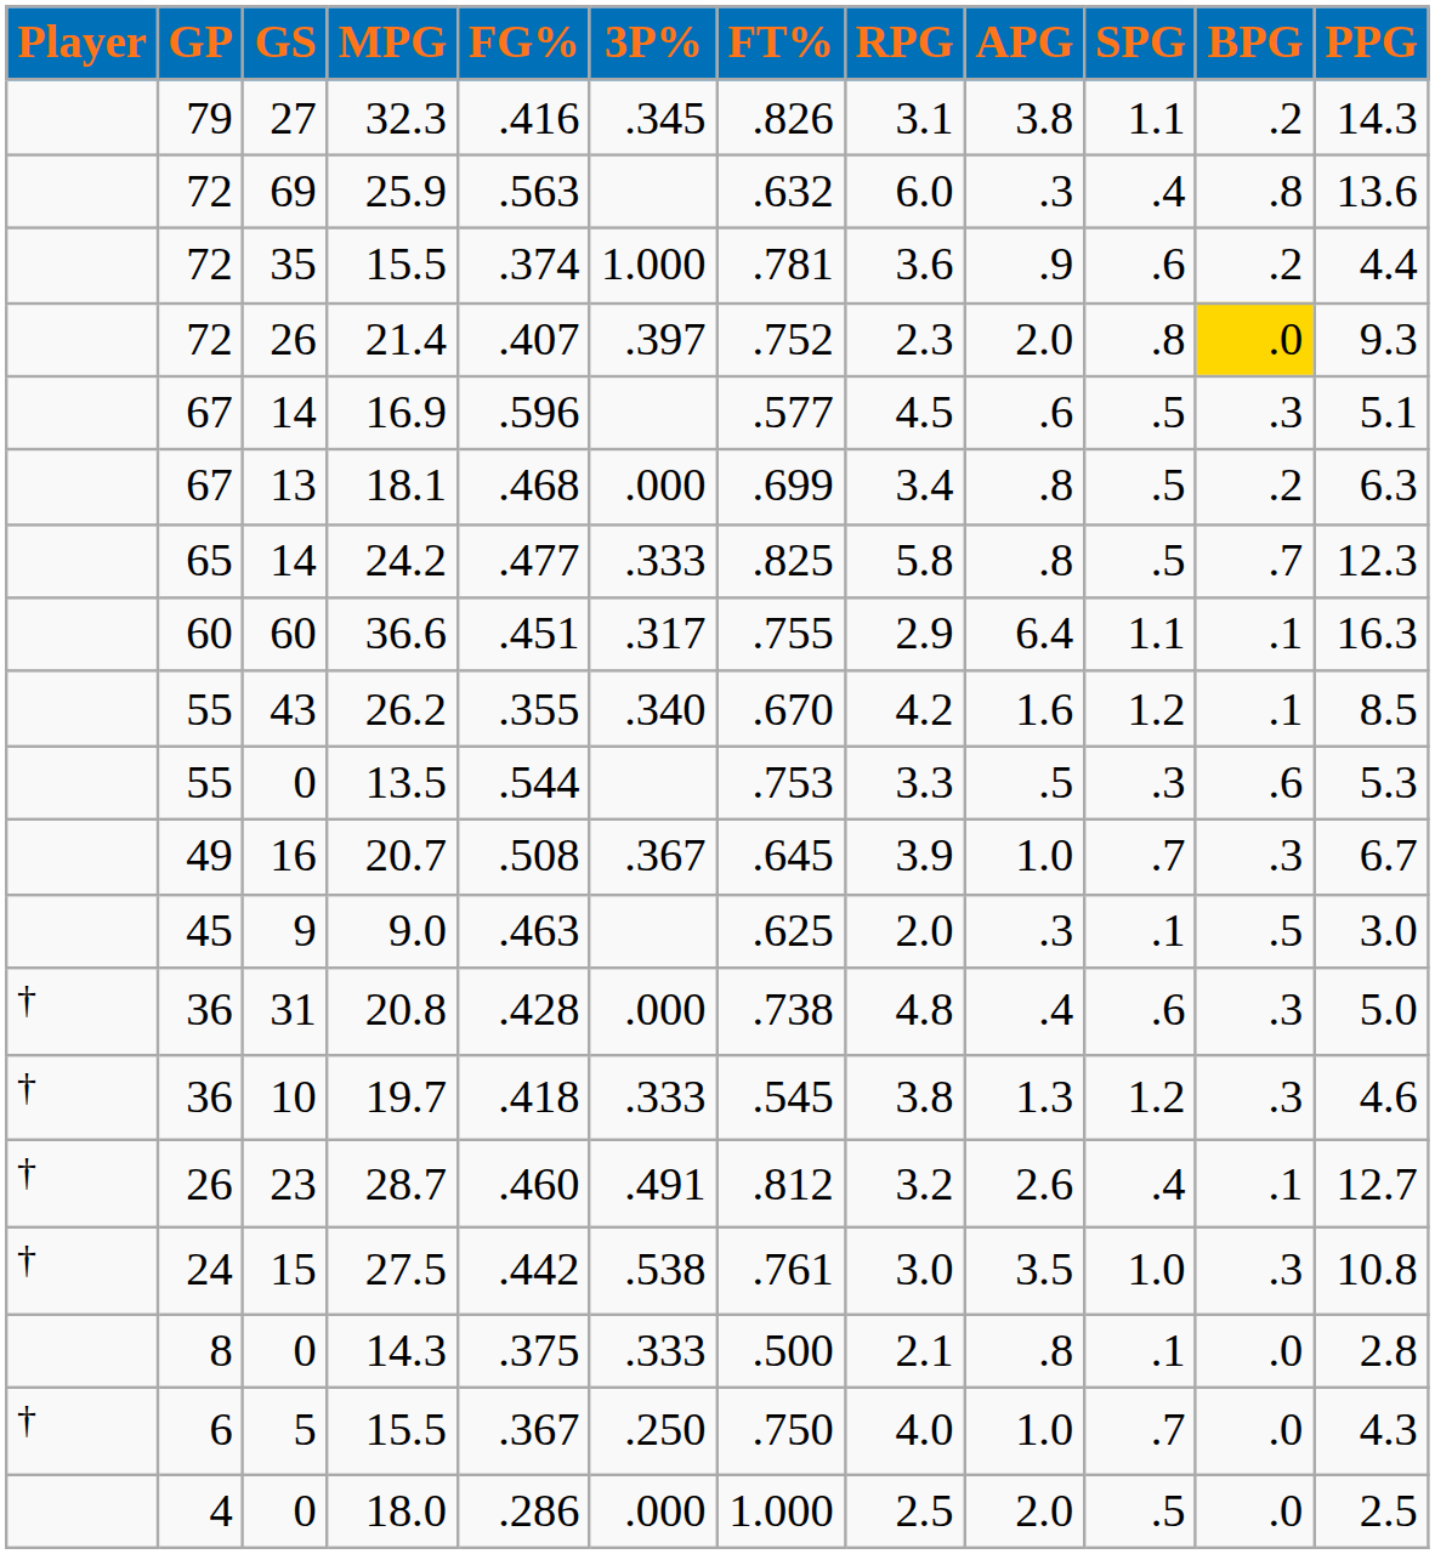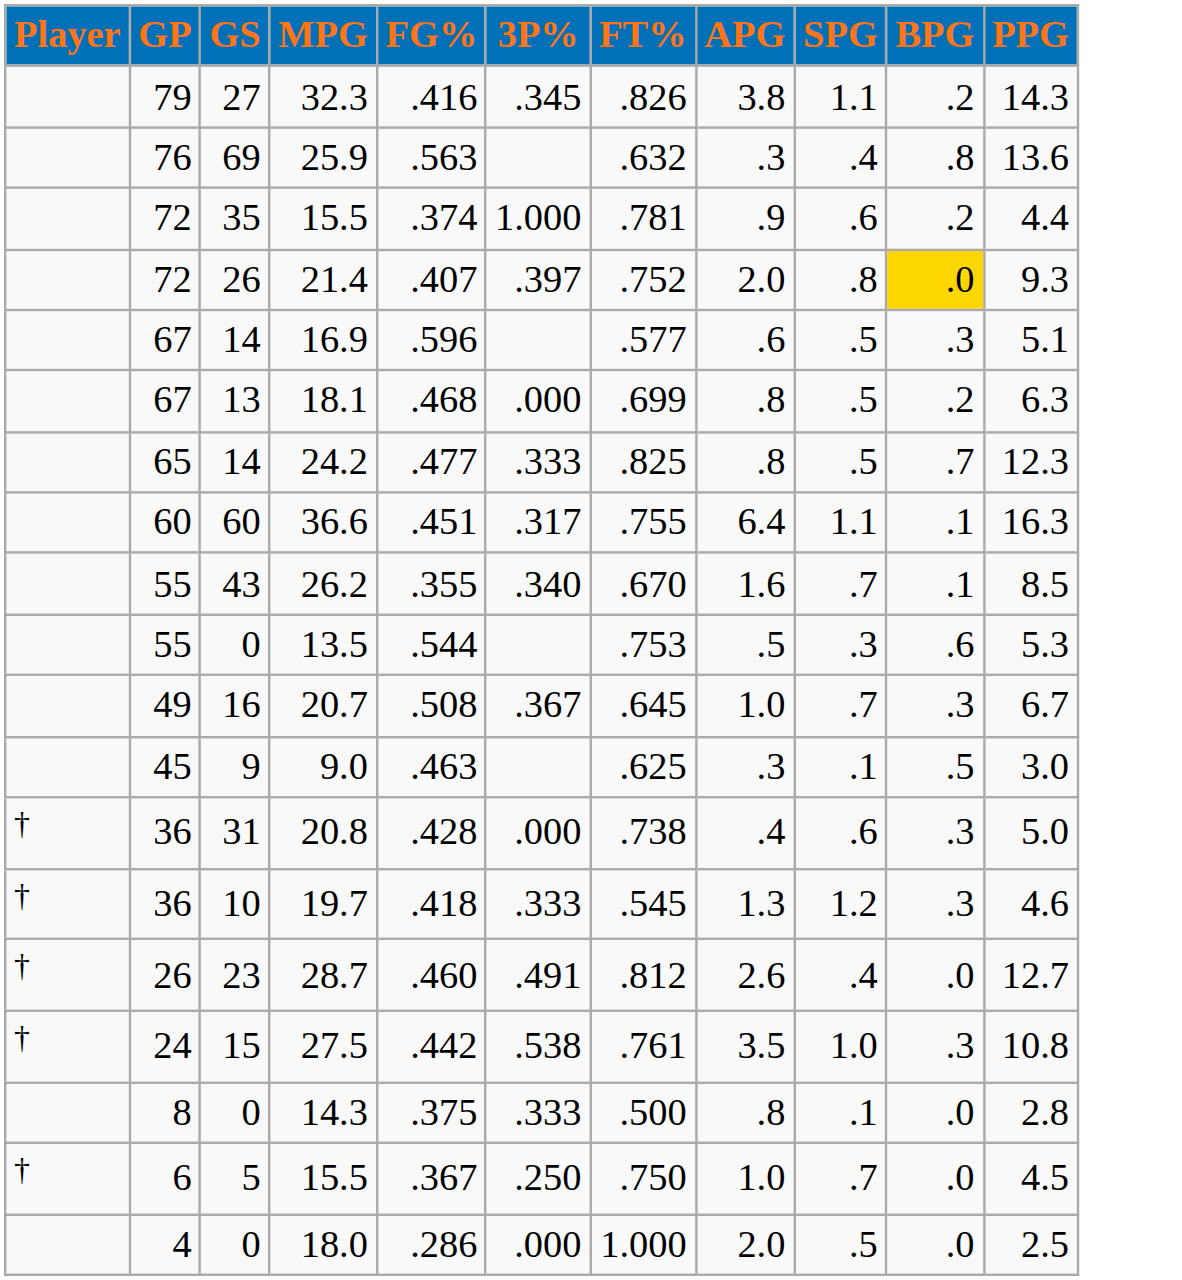- column: RPG | 3.1 | 6.0 | 3.6 | 2.3 | 4.5 | 3.4 | 5.8 | 2.9 | 4.2 | 3.3 | 3.9 | 2.0 | 4.8 | 3.8 | 3.2 | 3.0 | 2.1 | 4.0 | 2.5
25.9 | GP: 72 -> 76
26.2 | SPG: 1.2 -> .7
28.7 | BPG: .1 -> .0
5 / 15.5 | PPG: 4.3 -> 4.5
